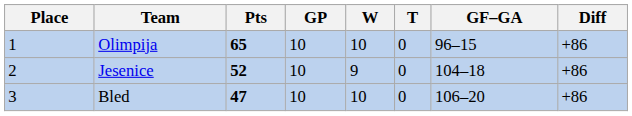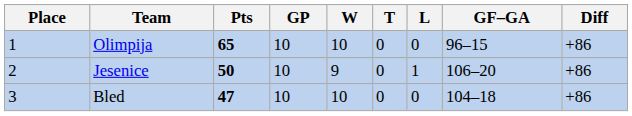+ column: L | 0 | 1 | 0
Jesenice | Pts: 52 -> 50
Jesenice | GF–GA: 104–18 -> 106–20
Bled | GF–GA: 106–20 -> 104–18
